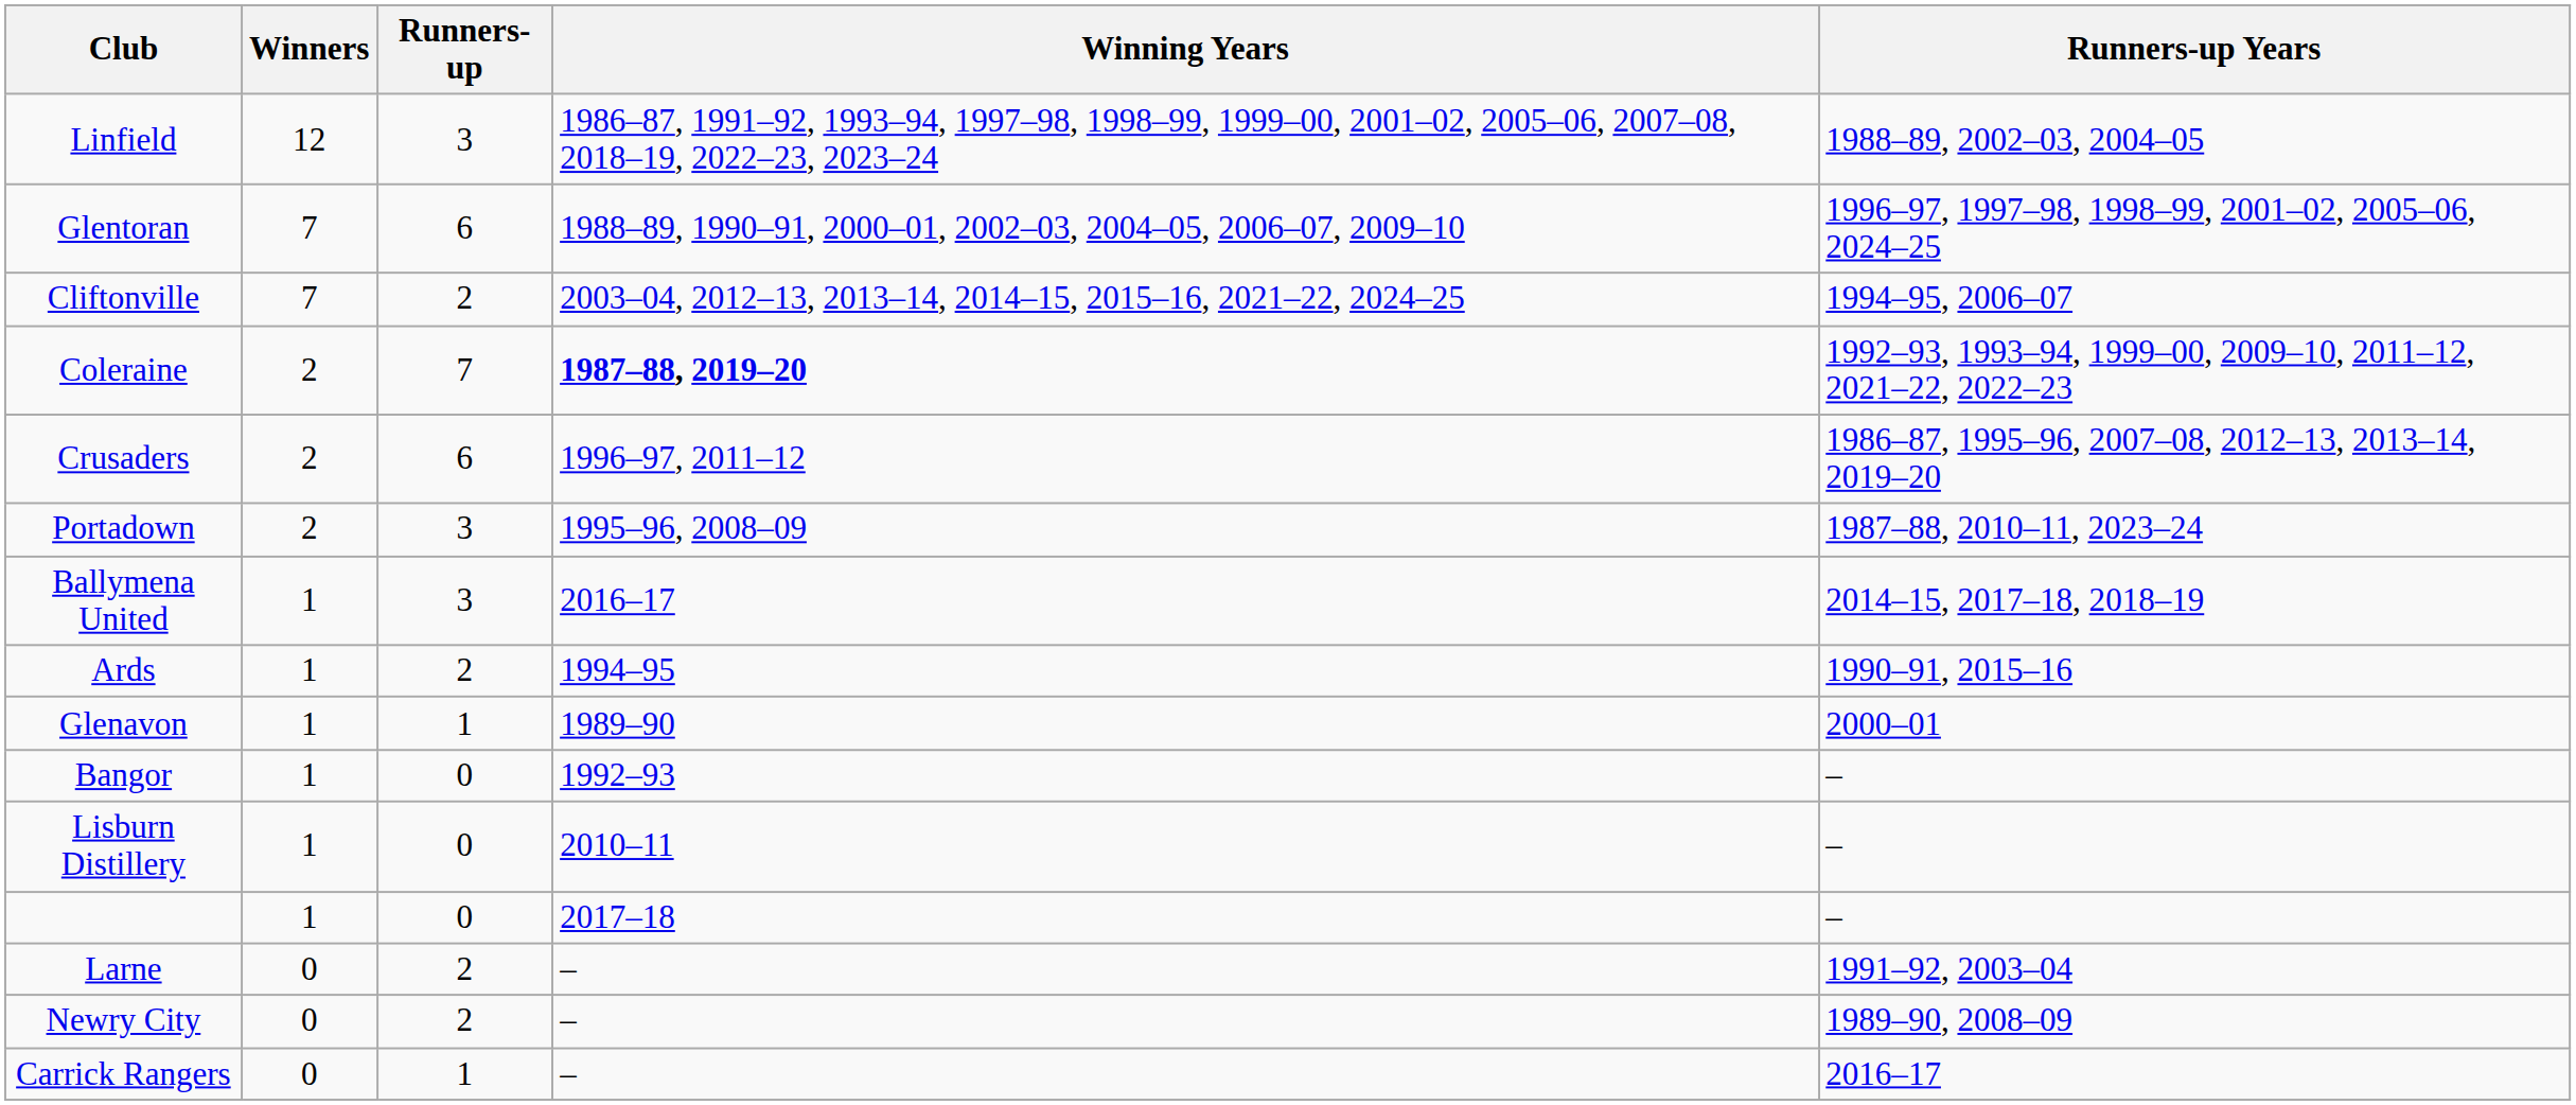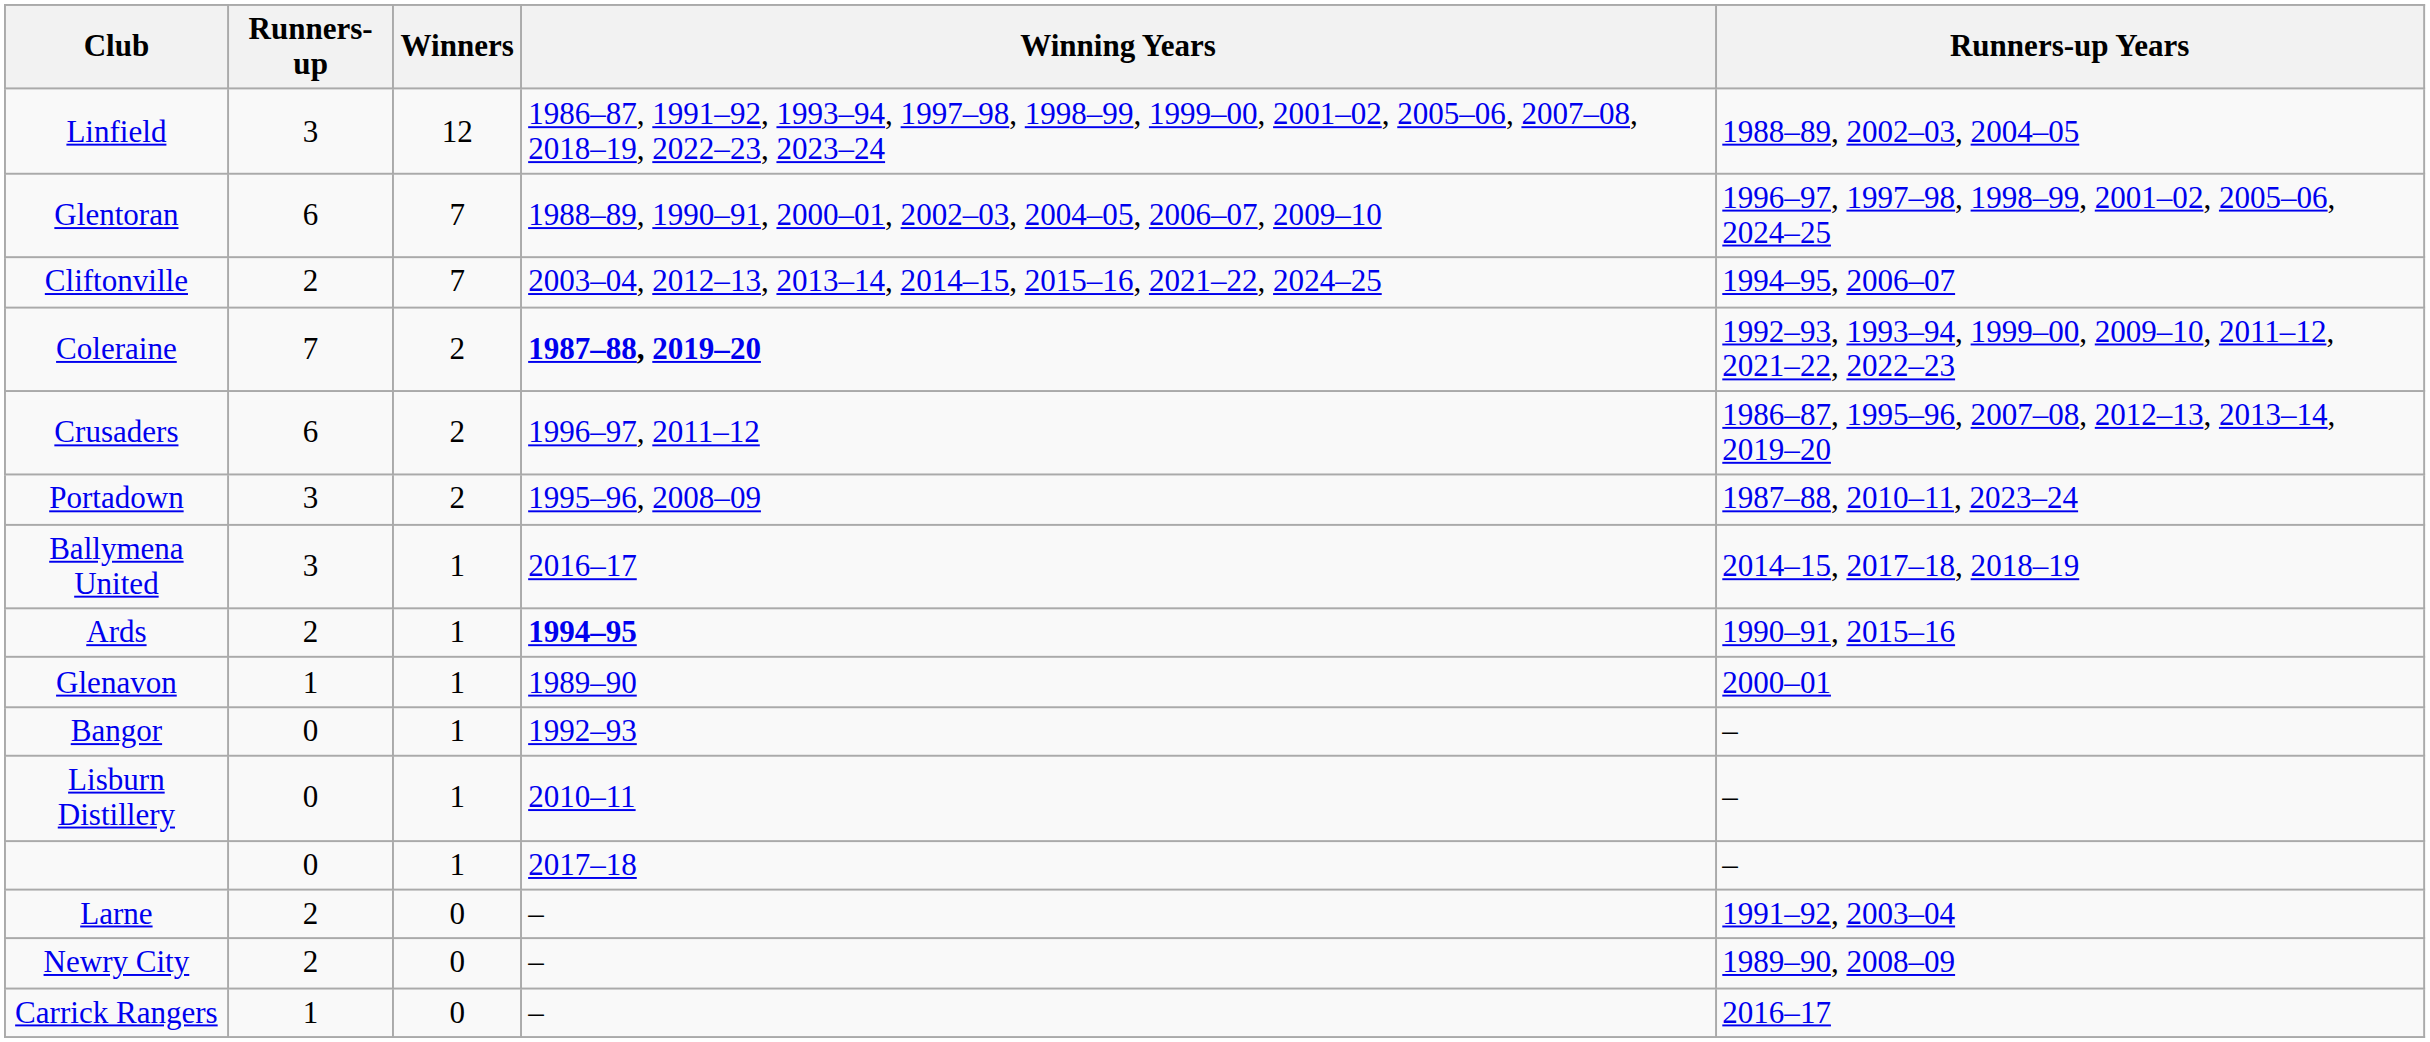columns swapped: Winners <-> Runners-up
Ards | Winning Years: normal -> bold
